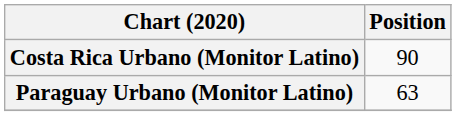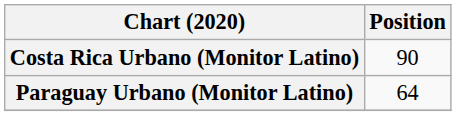Paraguay Urbano (Monitor Latino) | Position: 63 -> 64
